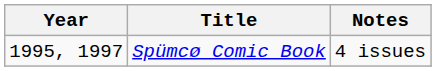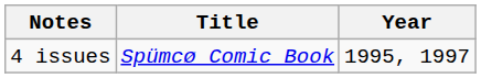columns swapped: Year <-> Notes
